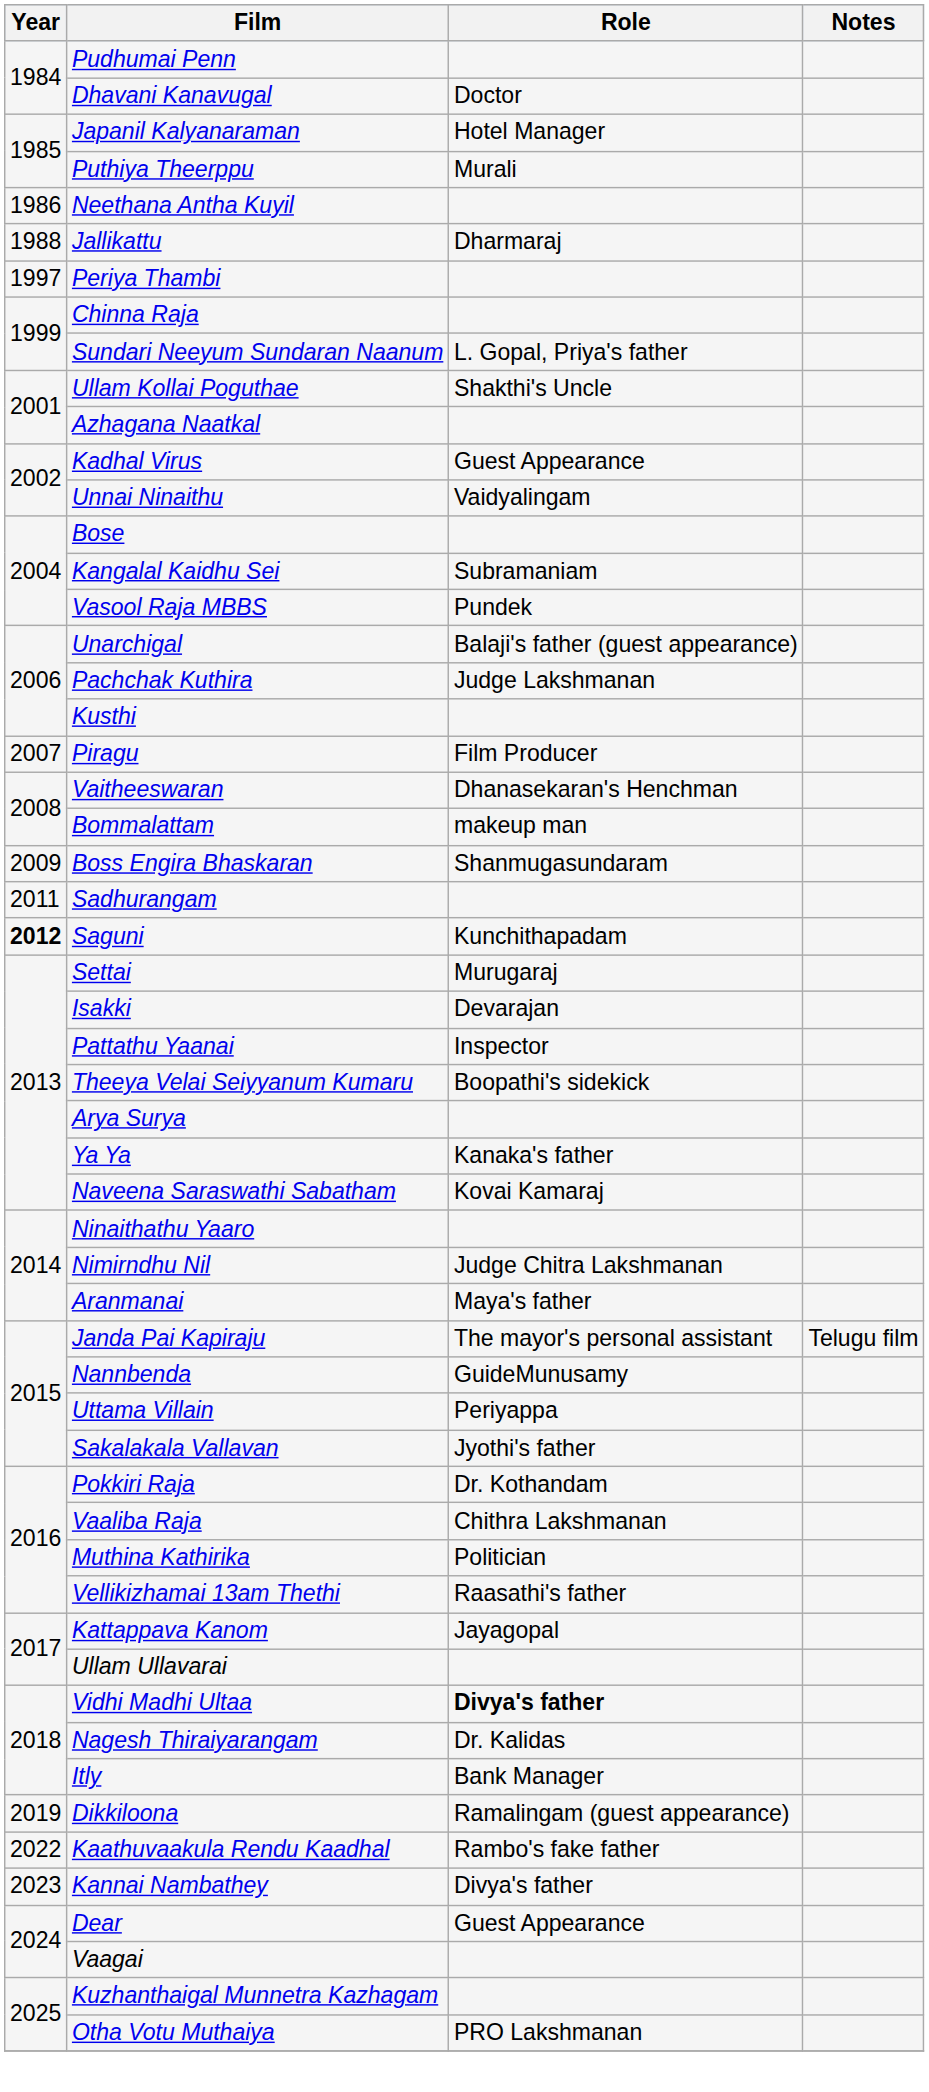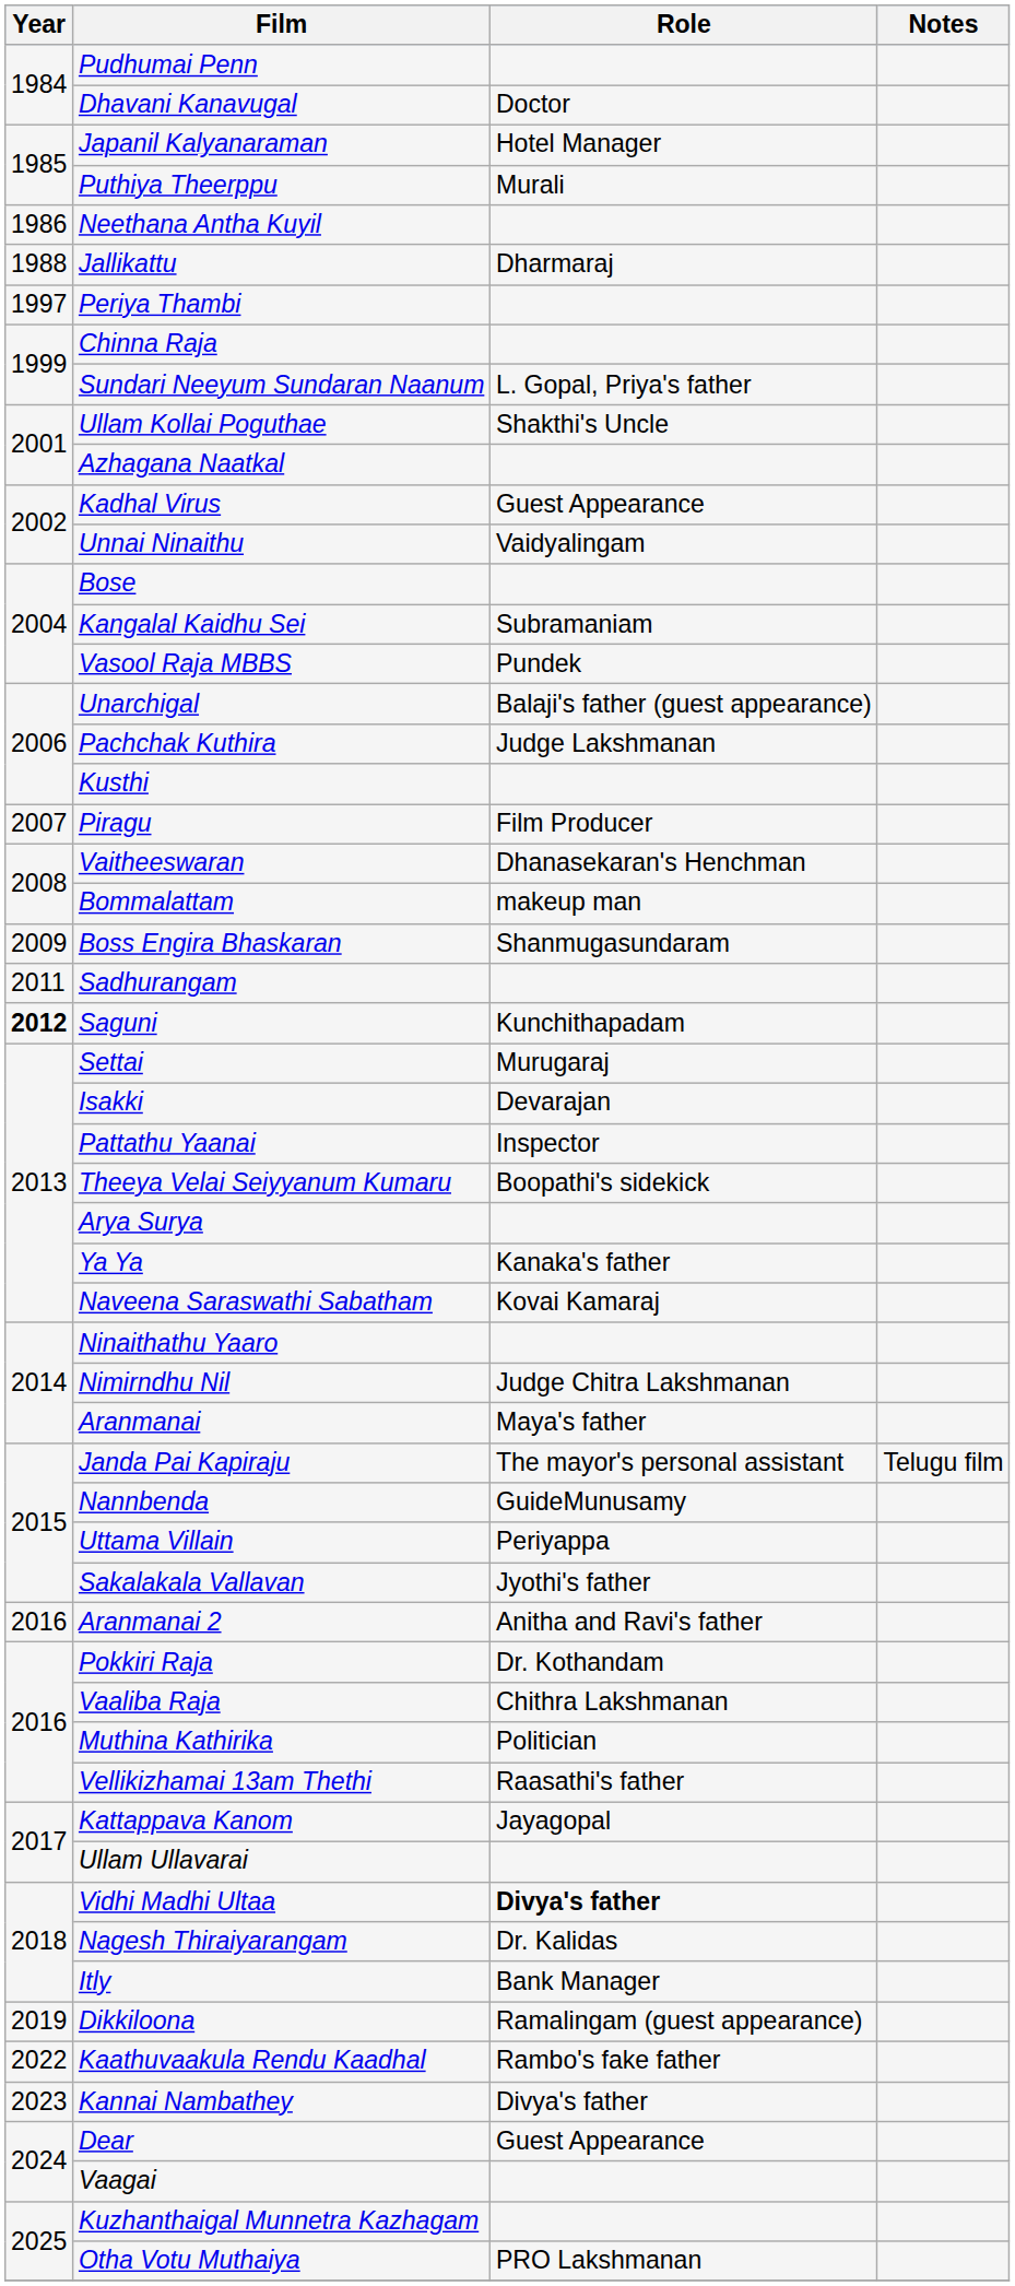+ row: 2016 | Aranmanai 2 | Anitha and Ravi's father
